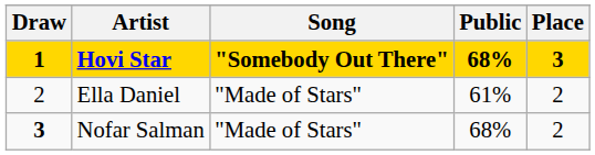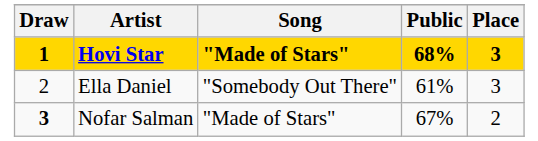Hovi Star | Song: "Somebody Out There" -> "Made of Stars"
Ella Daniel | Song: "Made of Stars" -> "Somebody Out There"
Ella Daniel | Place: 2 -> 3
Nofar Salman | Public: 68% -> 67%
